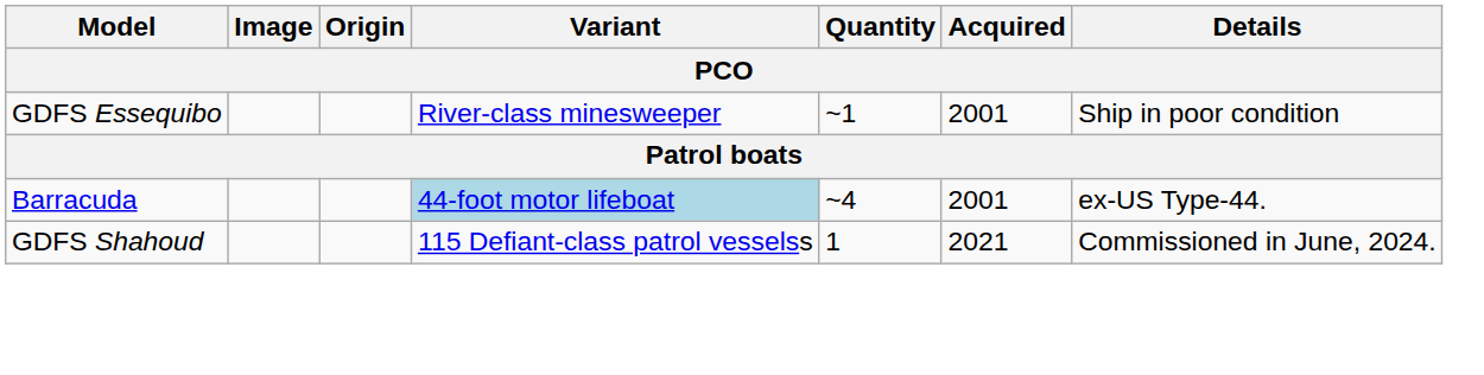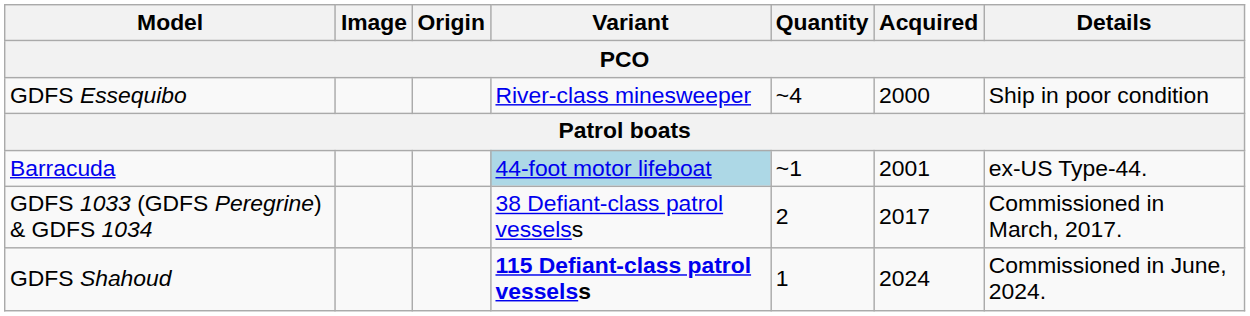GDFS Essequibo | Quantity: ~1 -> ~4
GDFS Essequibo | Acquired: 2001 -> 2000
Barracuda | Quantity: ~4 -> ~1
+ row: GDFS 1033 (GDFS Peregrine) & GDFS 1034 | 38 Defiant-class patrol vesselss | 2 | 2017 | Commissioned in March, 2017.
GDFS Shahoud | Variant: normal -> bold
GDFS Shahoud | Acquired: 2021 -> 2024
